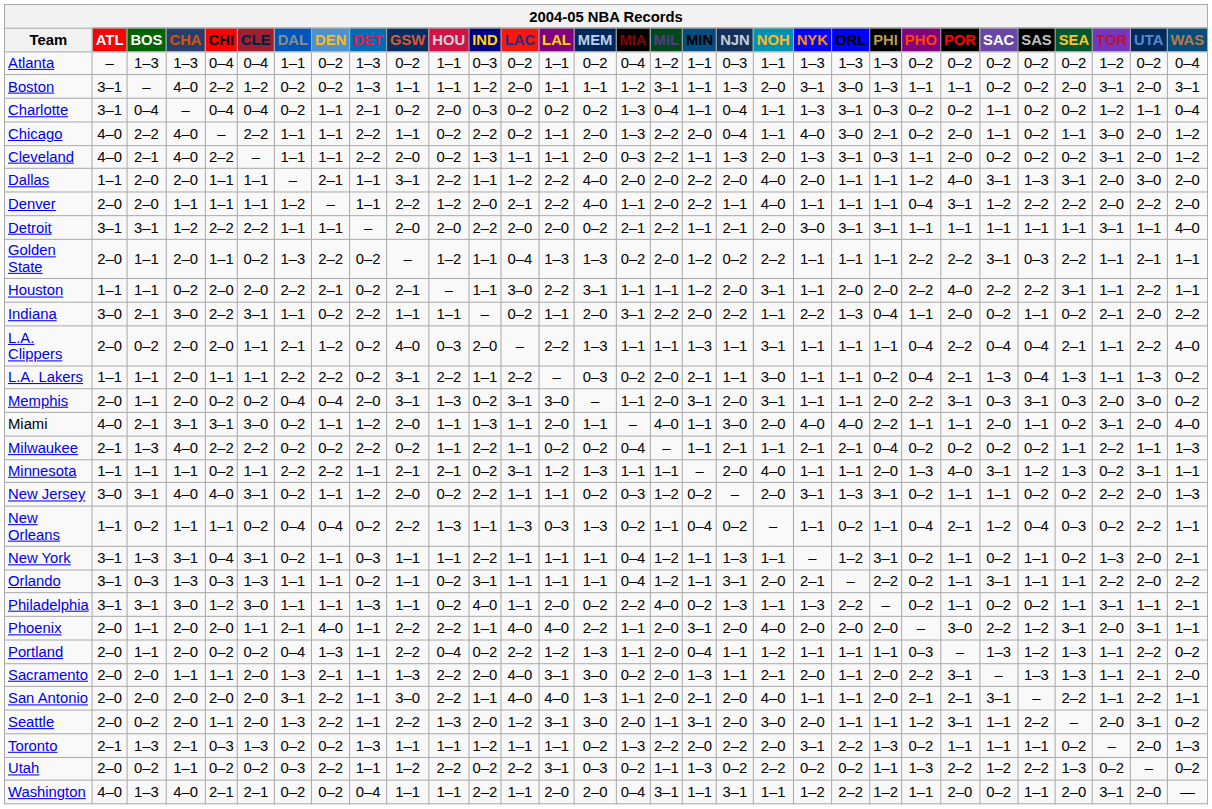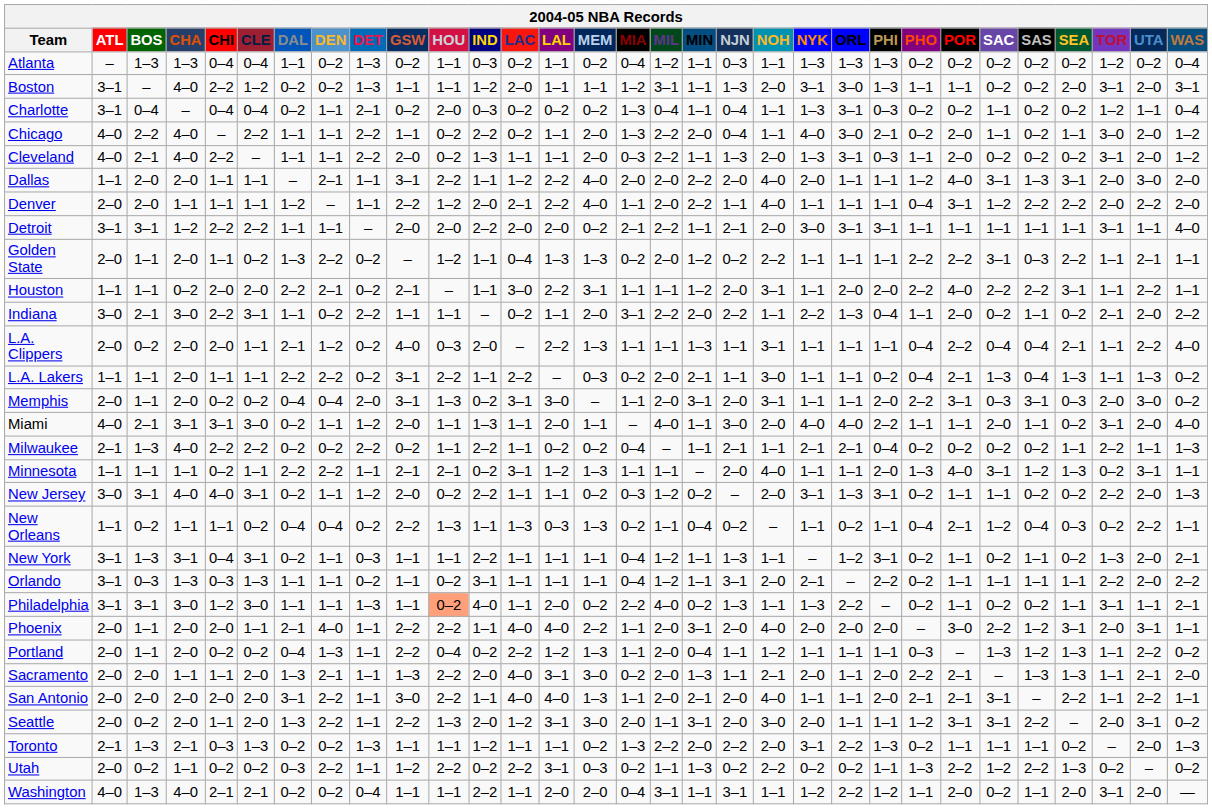Orlando | SAC: 3–1 -> 1–1
Philadelphia | HOU: no background -> lightsalmon background
Sacramento | POR: 3–1 -> 2–1
Seattle | SAC: 1–1 -> 3–1
